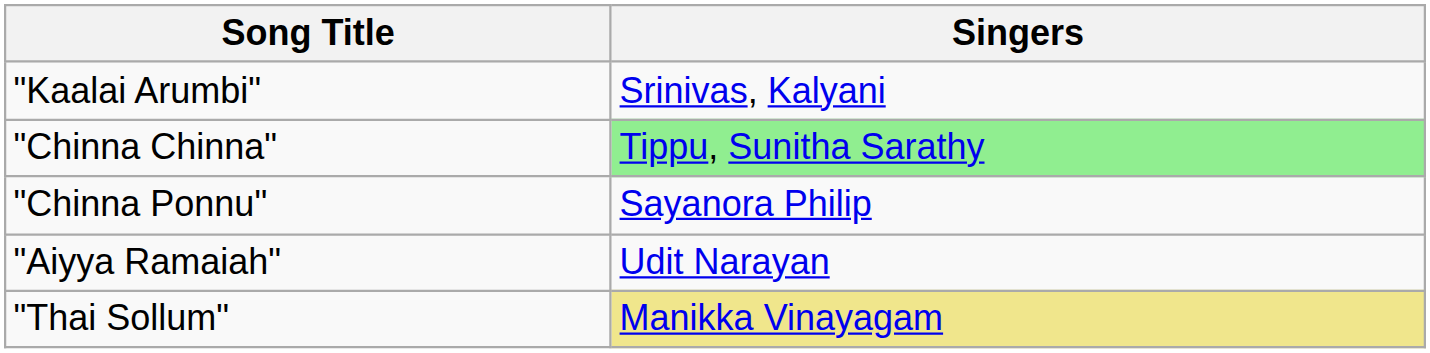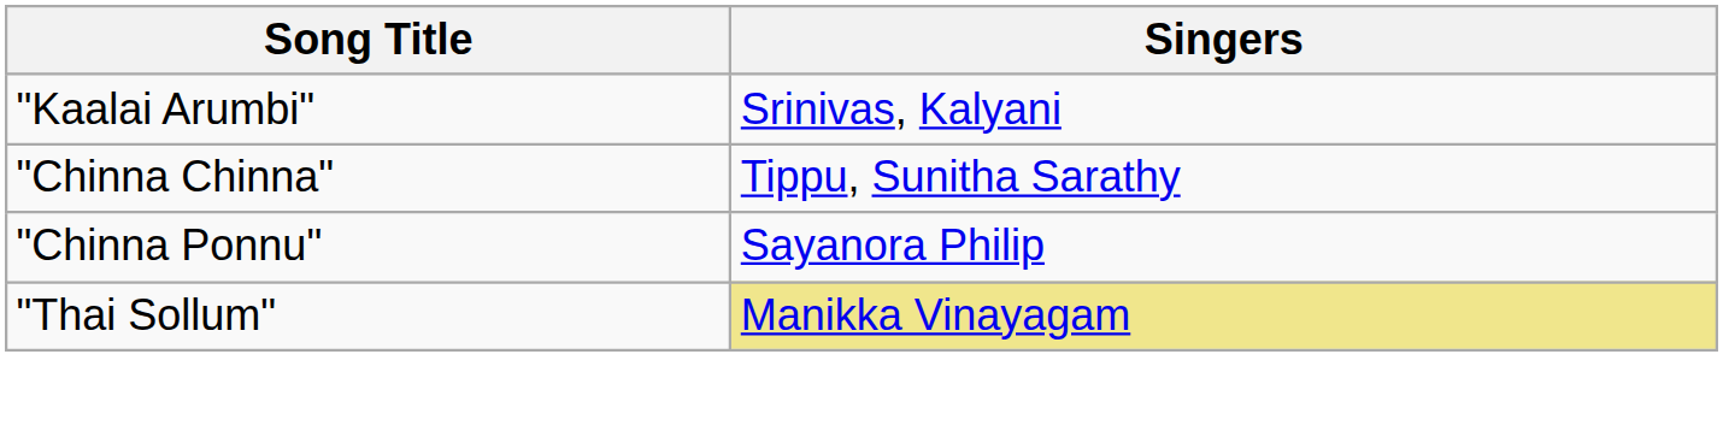"Chinna Chinna" | Singers: lightgreen background -> no background
- row: "Aiyya Ramaiah" | Udit Narayan
